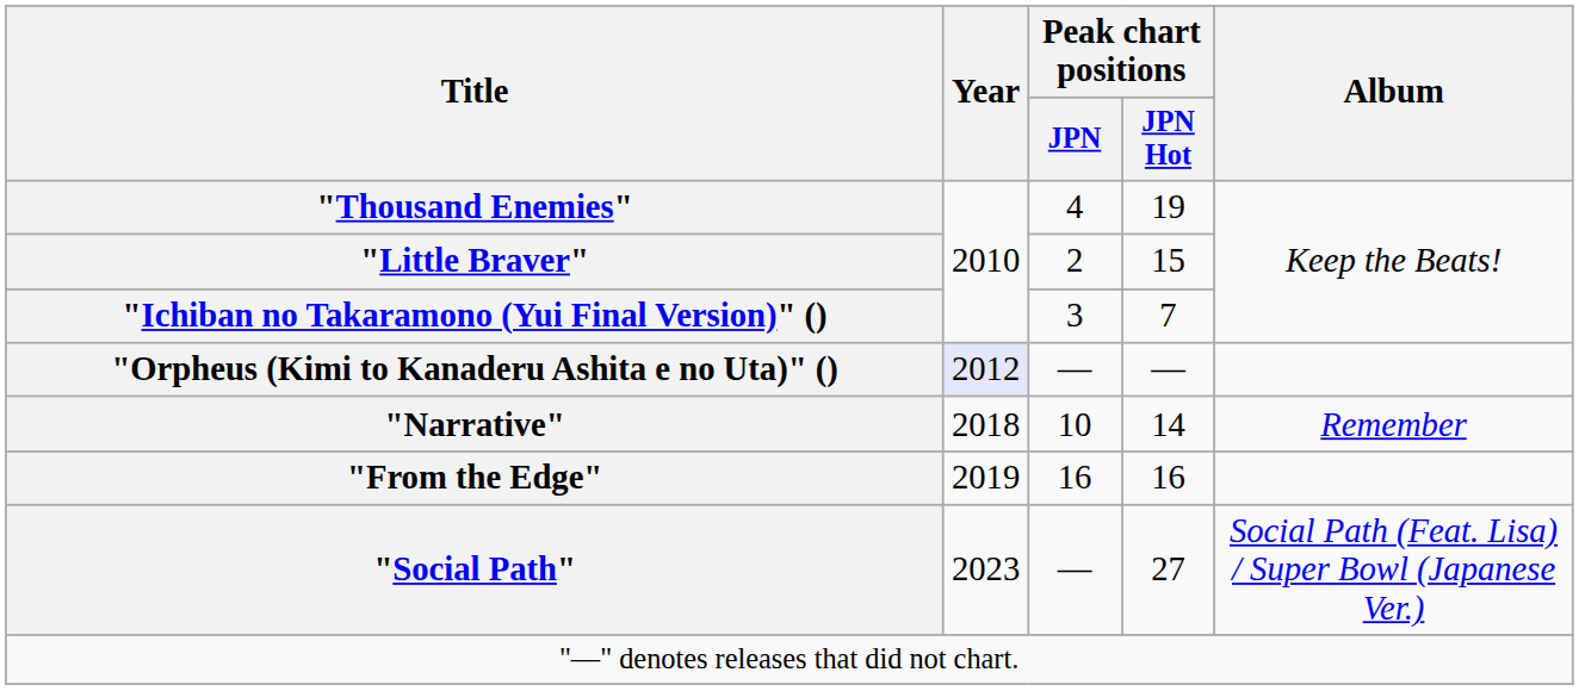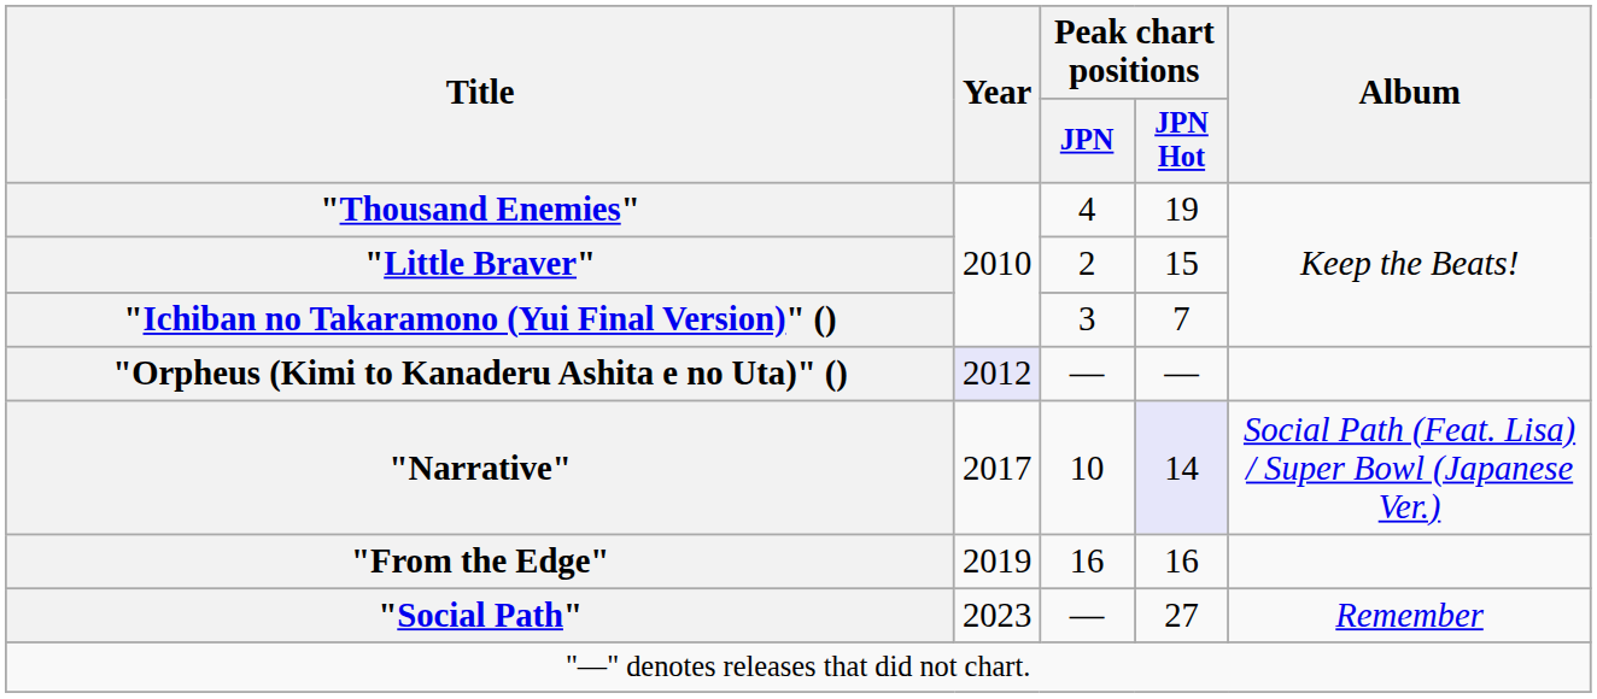"Narrative" | Year: 2018 -> 2017
"Narrative" | Peak chart positions / JPN Hot: no background -> lavender background
"Narrative" | Album: Remember -> Social Path (Feat. Lisa) / Super Bowl (Japanese Ver.)
"Social Path" | Album: Social Path (Feat. Lisa) / Super Bowl (Japanese Ver.) -> Remember
